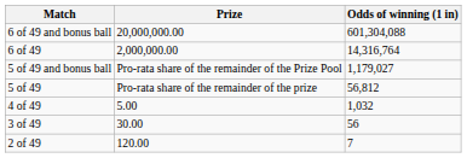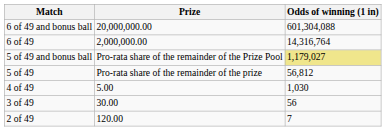5 of 49 and bonus ball | Odds of winning (1 in): no background -> khaki background
4 of 49 | Odds of winning (1 in): 1,032 -> 1,030
